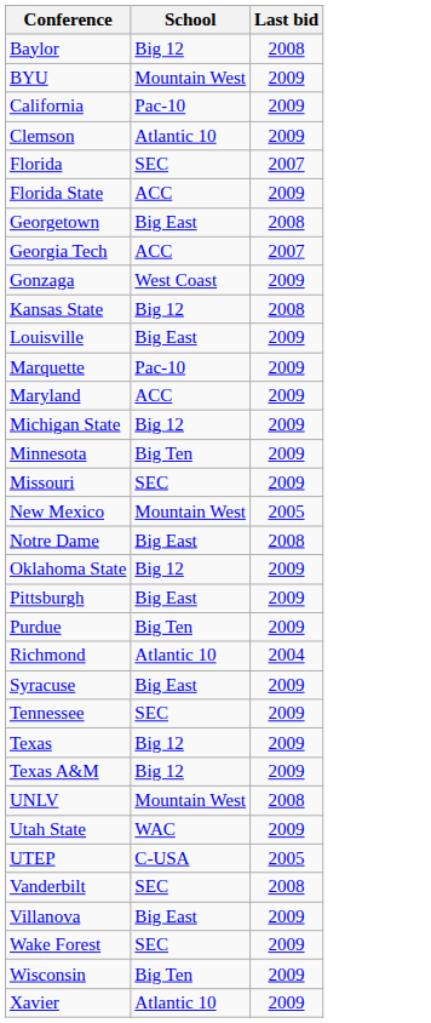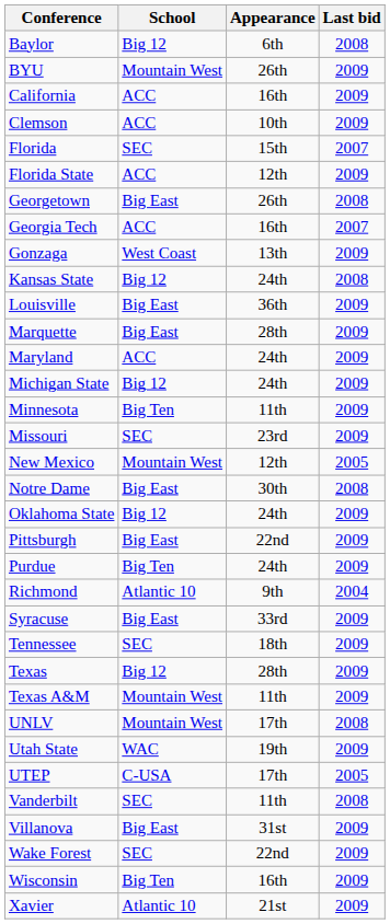+ column: Appearance | 6th | 26th | 16th | 10th | 15th | 12th | 26th | 16th | 13th | 24th | 36th | 28th | 24th | 24th | 11th | 23rd | 12th | 30th | 24th | 22nd | 24th | 9th | 33rd | 18th | 28th | 11th | 17th | 19th | 17th | 11th | 31st | 22nd | 16th | 21st
California | School: Pac-10 -> ACC
Clemson | School: Atlantic 10 -> ACC
Marquette | School: Pac-10 -> Big East
Texas A&M | School: Big 12 -> Mountain West
